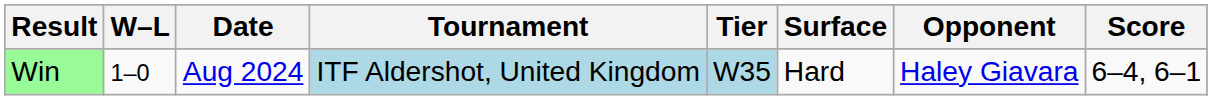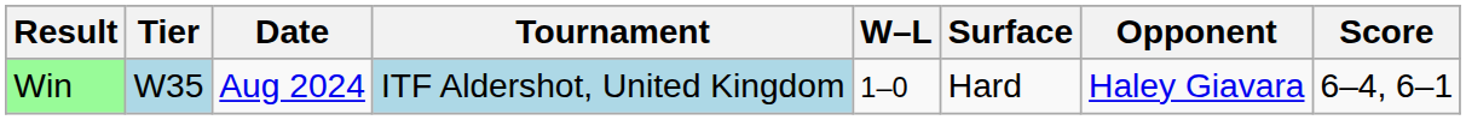columns swapped: W–L <-> Tier
